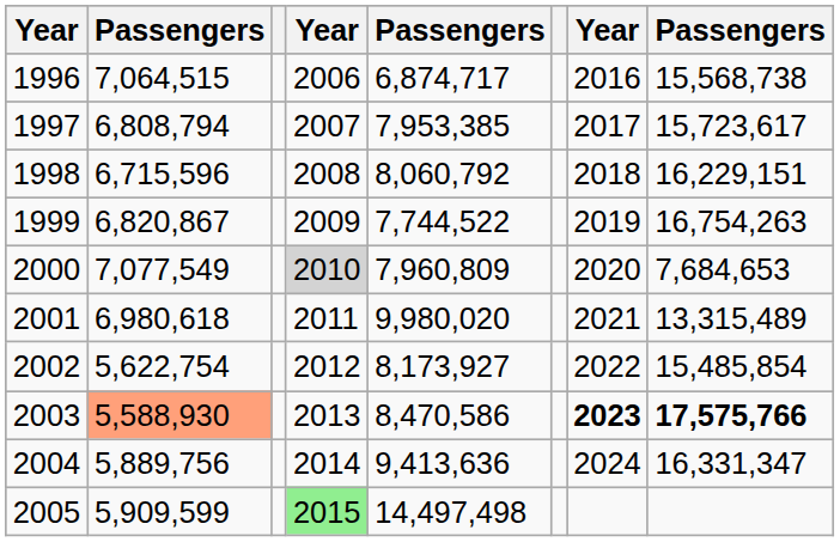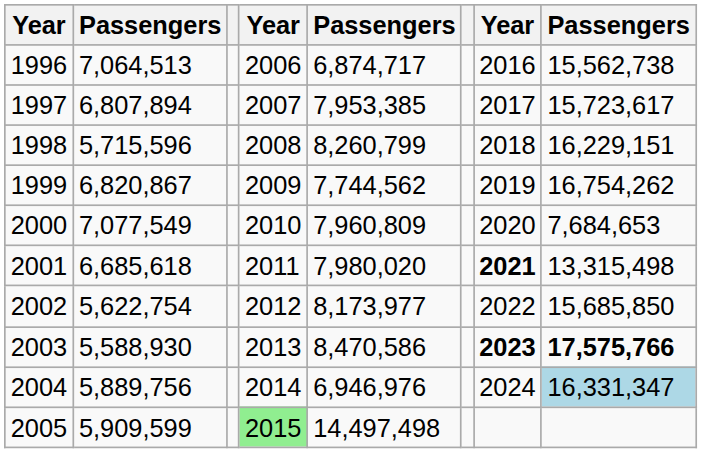1996 | column 2: 7,064,515 -> 7,064,513
1996 | column 8: 15,568,738 -> 15,562,738
1997 | column 2: 6,808,794 -> 6,807,894
1998 | column 2: 6,715,596 -> 5,715,596
1998 | column 5: 8,060,792 -> 8,260,799
1999 | column 5: 7,744,522 -> 7,744,562
1999 | column 8: 16,754,263 -> 16,754,262
2000 | column 4: lightgrey background -> no background
2001 | column 2: 6,980,618 -> 6,685,618
2001 | column 5: 9,980,020 -> 7,980,020
2001 | column 7: normal -> bold
2001 | column 8: 13,315,489 -> 13,315,498
2002 | column 5: 8,173,927 -> 8,173,977
2002 | column 8: 15,485,854 -> 15,685,850
2003 | column 2: lightsalmon background -> no background
2004 | column 5: 9,413,636 -> 6,946,976
2004 | column 8: no background -> lightblue background
